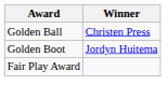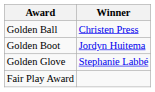+ row: Golden Glove | Stephanie Labbé
